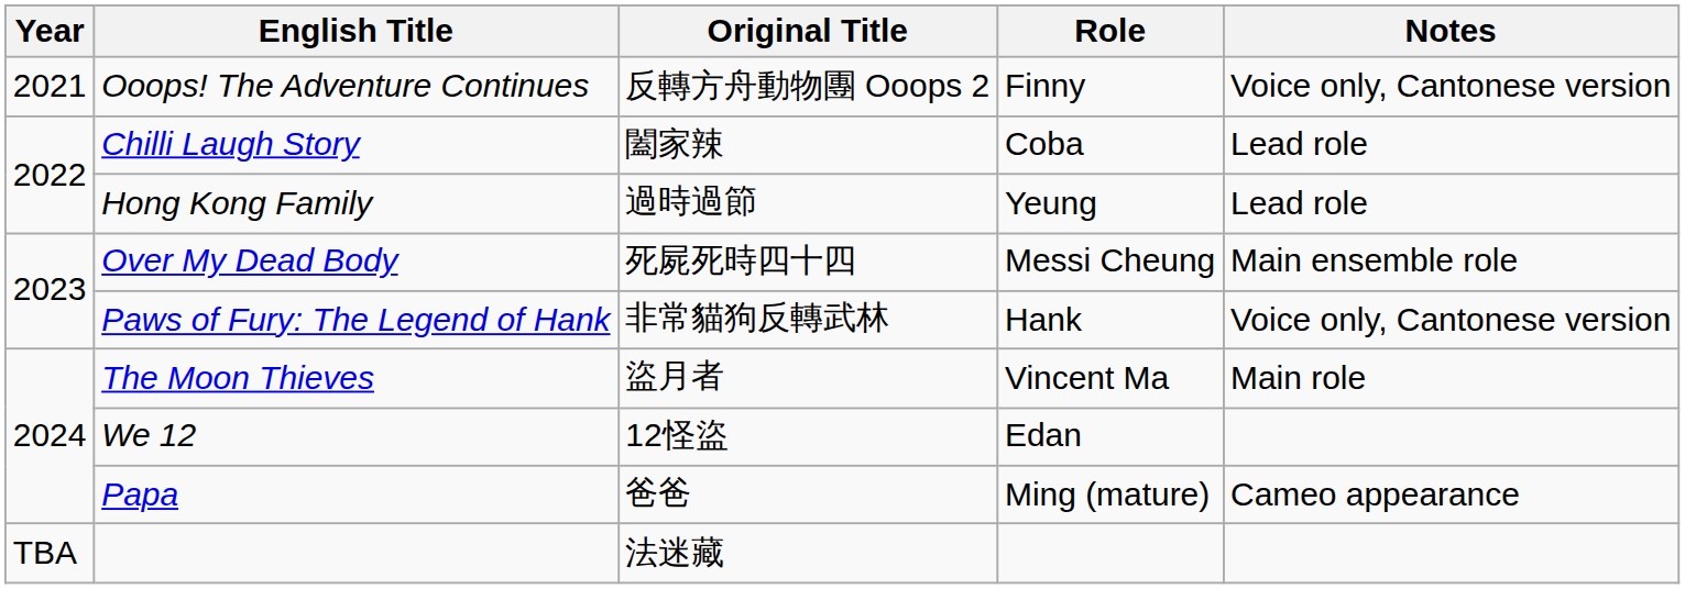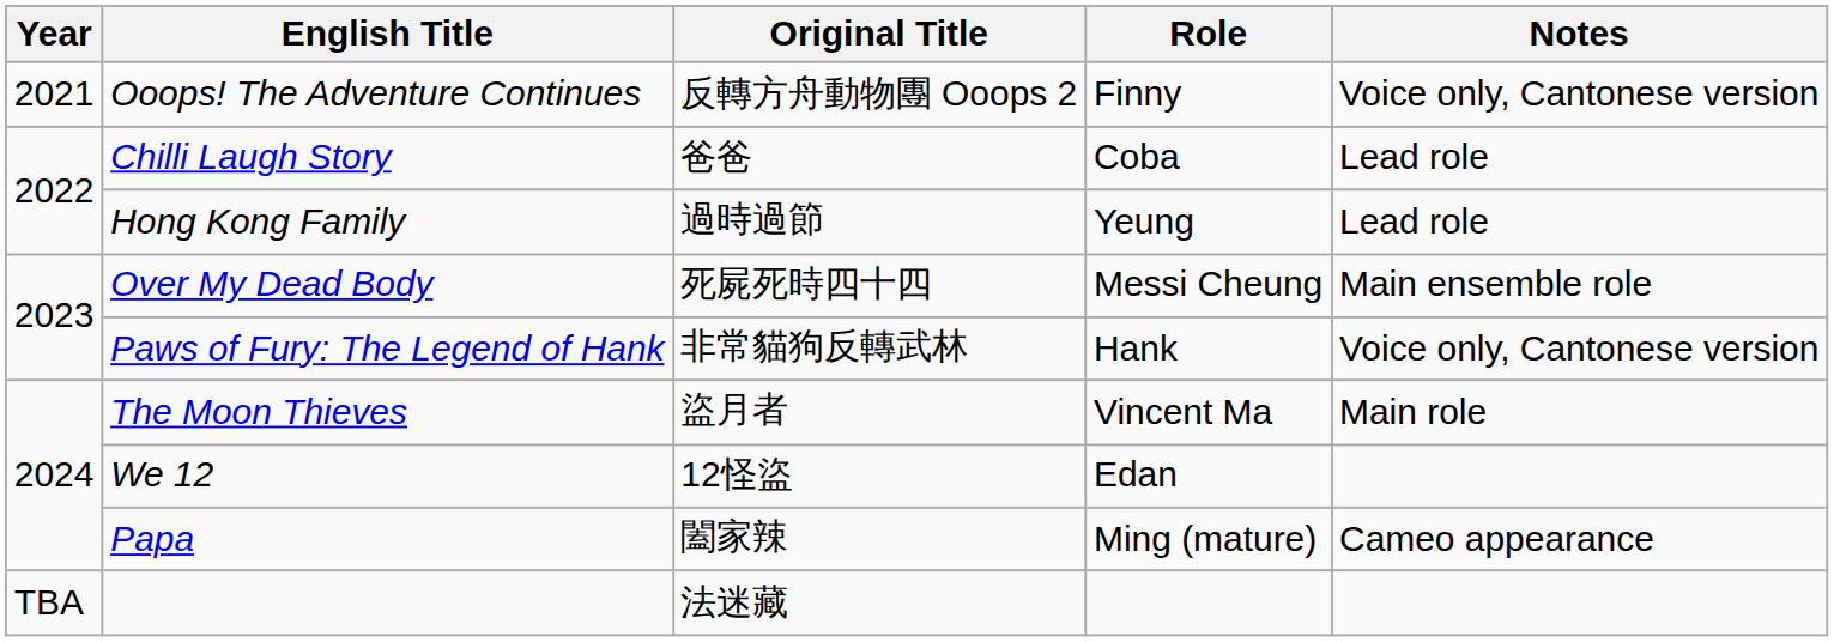Chilli Laugh Story | Original Title: 闔家辣 -> 爸爸
Papa | Original Title: 爸爸 -> 闔家辣
